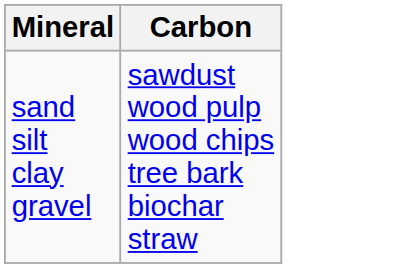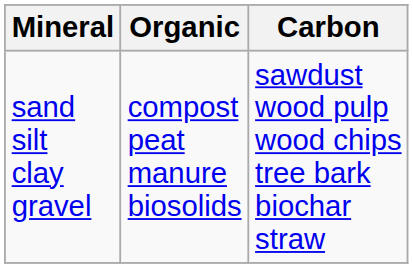+ column: Organic | compost peat manure biosolids
